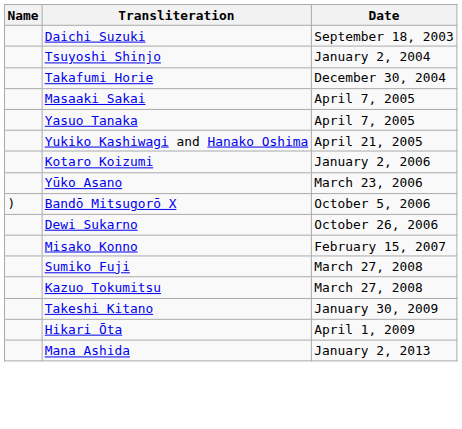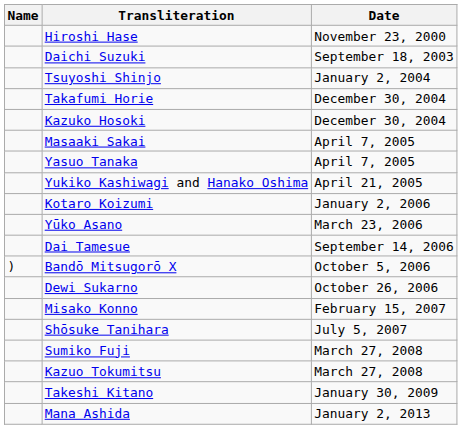+ row: Hiroshi Hase | November 23, 2000
+ row: Kazuko Hosoki | December 30, 2004
+ row: Dai Tamesue | September 14, 2006
+ row: Shōsuke Tanihara | July 5, 2007
- row: Hikari Ōta | April 1, 2009
